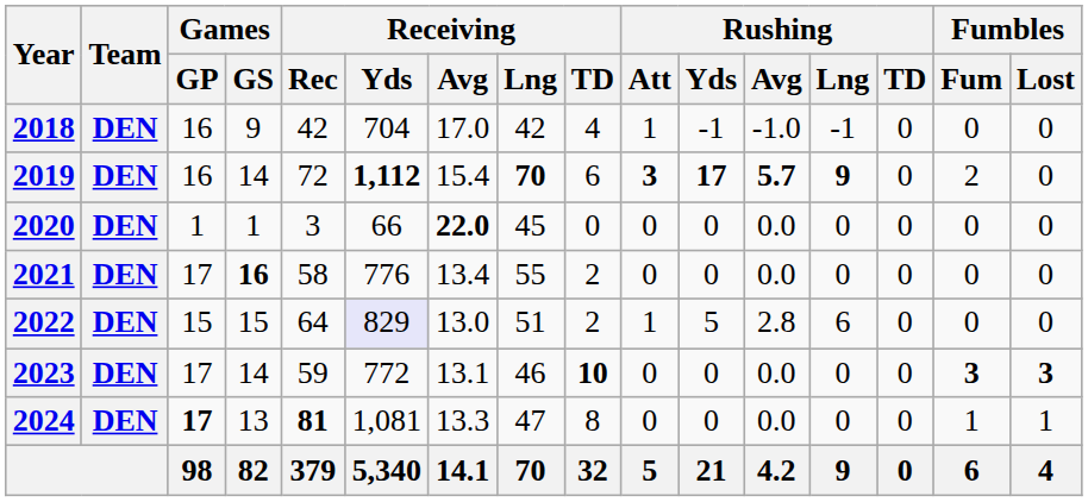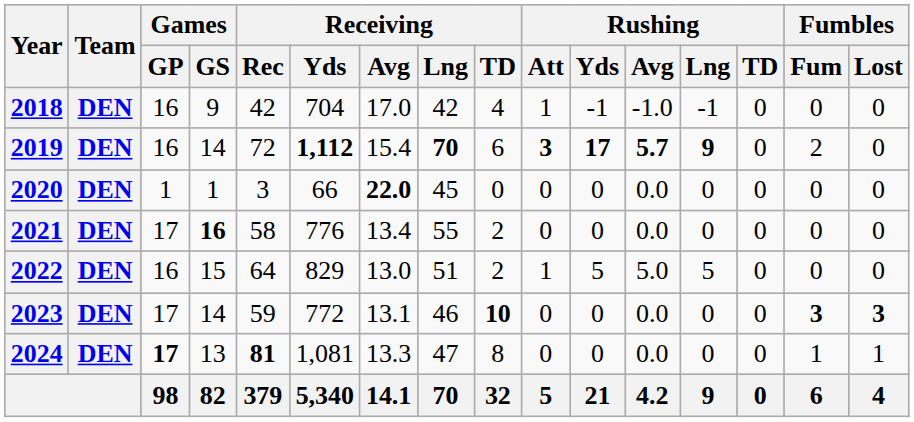2022 | Games / GP: 15 -> 16
2022 | Receiving / Yds: lavender background -> no background
2022 | Rushing / Avg: 2.8 -> 5.0
2022 | Rushing / Lng: 6 -> 5
